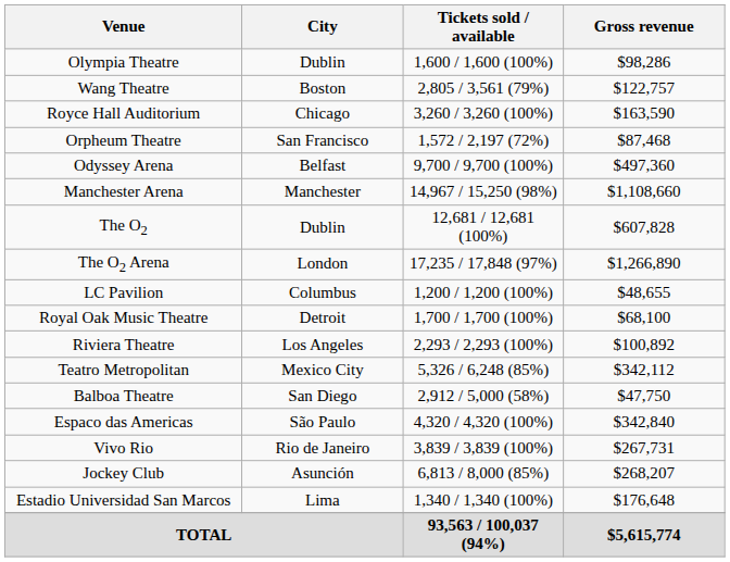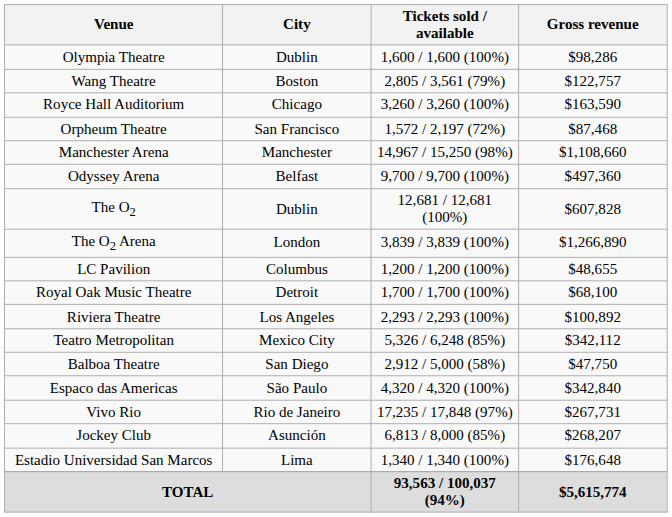rows swapped: Manchester Arena <-> Odyssey Arena
The O2 Arena | Tickets sold / available: 17,235 / 17,848 (97%) -> 3,839 / 3,839 (100%)
Vivo Rio | Tickets sold / available: 3,839 / 3,839 (100%) -> 17,235 / 17,848 (97%)
